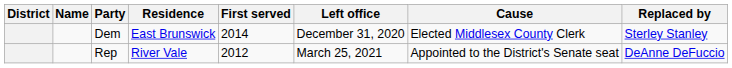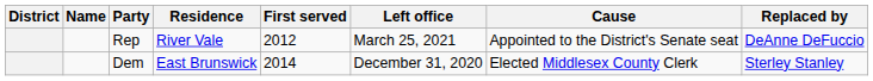rows swapped: Dem <-> Rep
